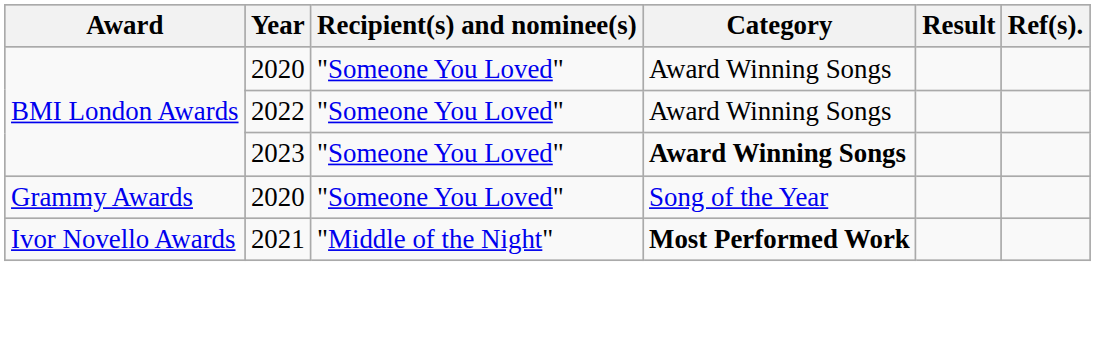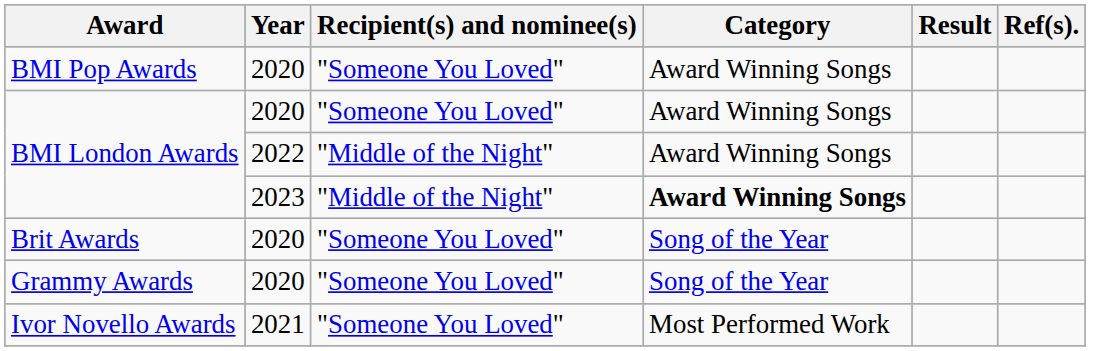+ row: BMI Pop Awards | 2020 | "Someone You Loved" | Award Winning Songs
BMI London Awards / 2022 | Recipient(s) and nominee(s): "Someone You Loved" -> "Middle of the Night"
BMI London Awards / 2023 | Recipient(s) and nominee(s): "Someone You Loved" -> "Middle of the Night"
+ row: Brit Awards | 2020 | "Someone You Loved" | Song of the Year
Ivor Novello Awards | Recipient(s) and nominee(s): "Middle of the Night" -> "Someone You Loved"
Ivor Novello Awards | Category: bold -> normal
